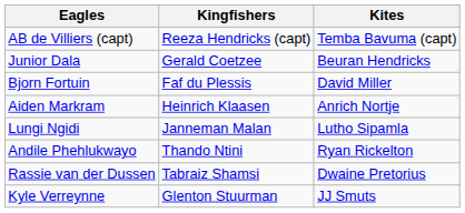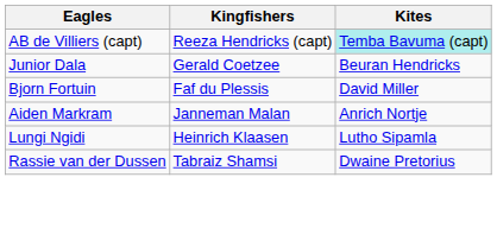AB de Villiers (capt) | Kites: no background -> paleturquoise background
Aiden Markram | Kingfishers: Heinrich Klaasen -> Janneman Malan
Lungi Ngidi | Kingfishers: Janneman Malan -> Heinrich Klaasen
- row: Andile Phehlukwayo | Thando Ntini | Ryan Rickelton
- row: Kyle Verreynne | Glenton Stuurman | JJ Smuts
